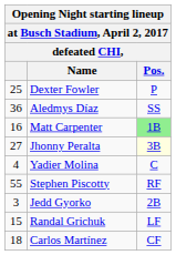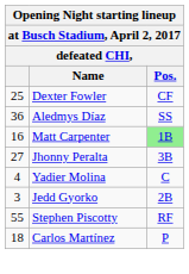Dexter Fowler | Pos.: P -> CF
Jhonny Peralta | Pos.: lightyellow background -> no background
rows swapped: Stephen Piscotty <-> Jedd Gyorko
- row: 15 | Randal Grichuk | LF
Carlos Martínez | Pos.: CF -> P
